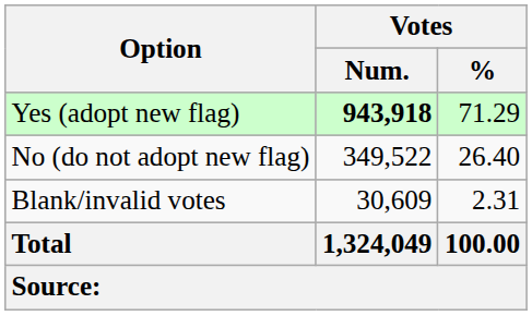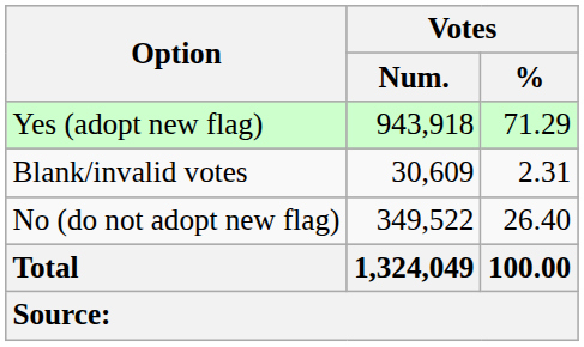Yes (adopt new flag) | Votes / Num.: bold -> normal
rows swapped: No (do not adopt new flag) <-> Blank/invalid votes
